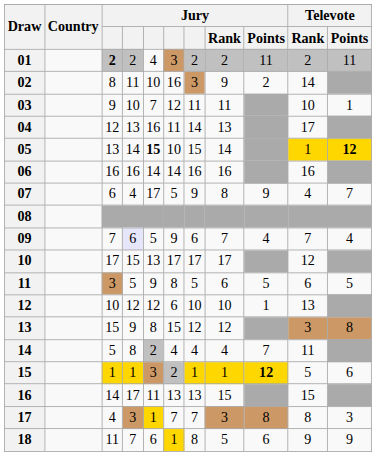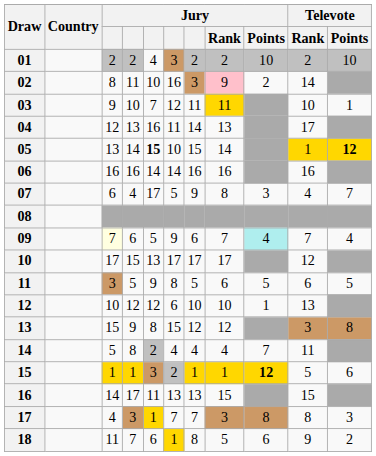01 | column 3: bold -> normal
01 | Jury / Points: 11 -> 10
01 | Televote / Points: 11 -> 10
02 | Jury / Rank: no background -> pink background
03 | Jury / Rank: no background -> gold background
07 | Jury / Points: 9 -> 3
09 | column 3: no background -> lightyellow background
09 | column 4: lavender background -> no background
09 | Jury / Points: no background -> paleturquoise background
18 | Televote / Points: 9 -> 2
